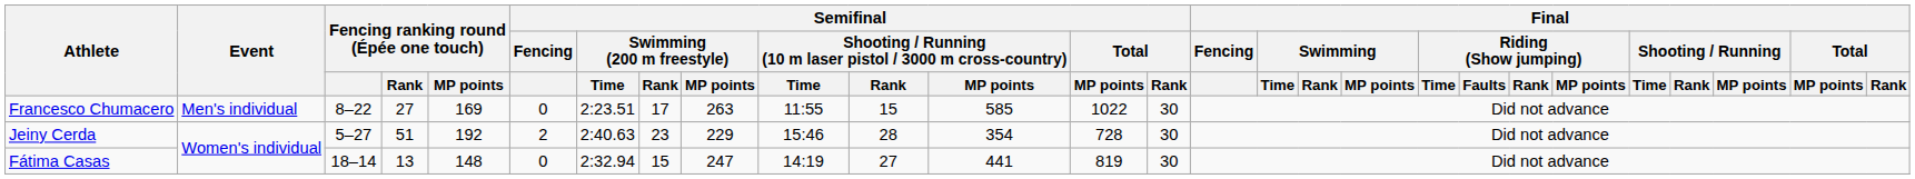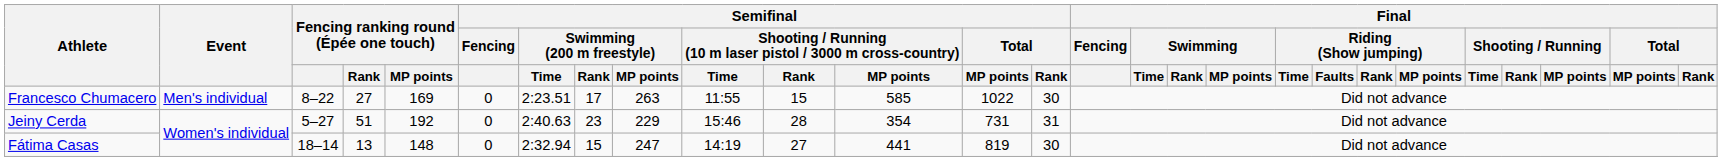Jeiny Cerda | Semifinal / Fencing: 2 -> 0
Jeiny Cerda | Semifinal / Total / MP points: 728 -> 731
Jeiny Cerda | Semifinal / Total / Rank: 30 -> 31
